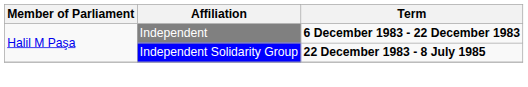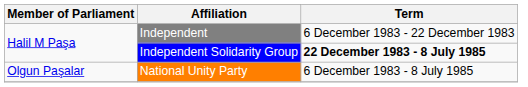Independent | Term: bold -> normal
+ row: Olgun Paşalar | National Unity Party | 6 December 1983 - 8 July 1985
